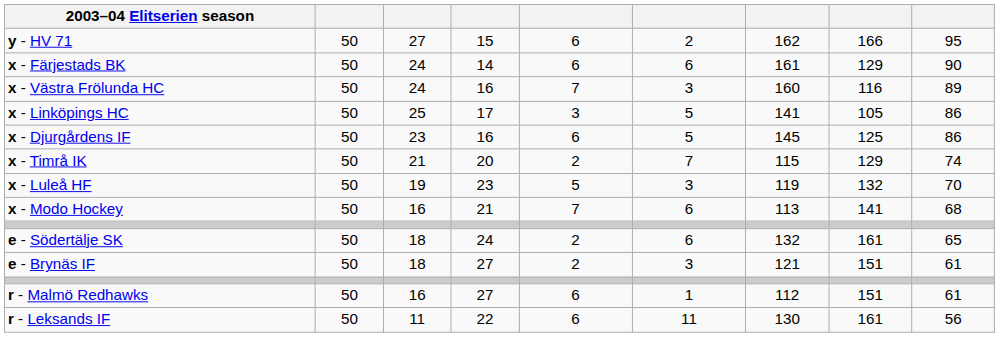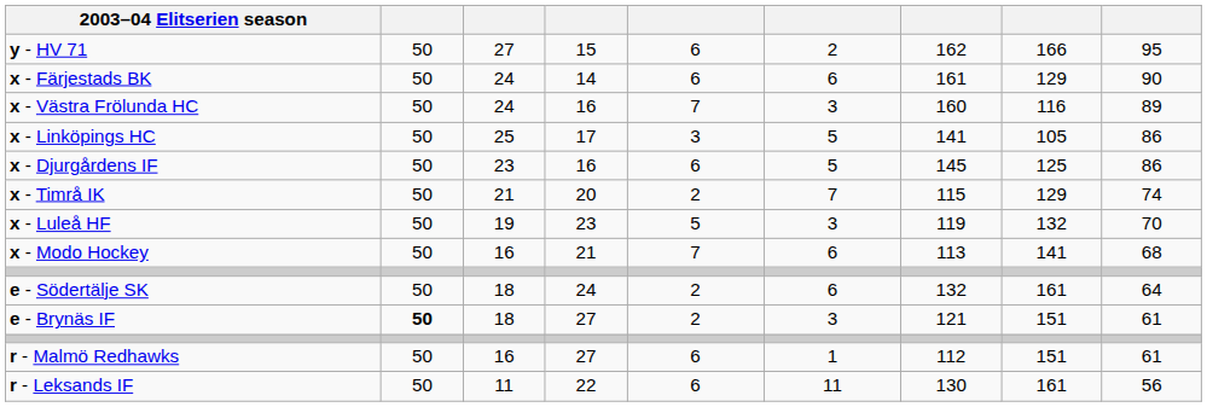e - Södertälje SK | column 9: 65 -> 64
e - Brynäs IF | column 2: normal -> bold
